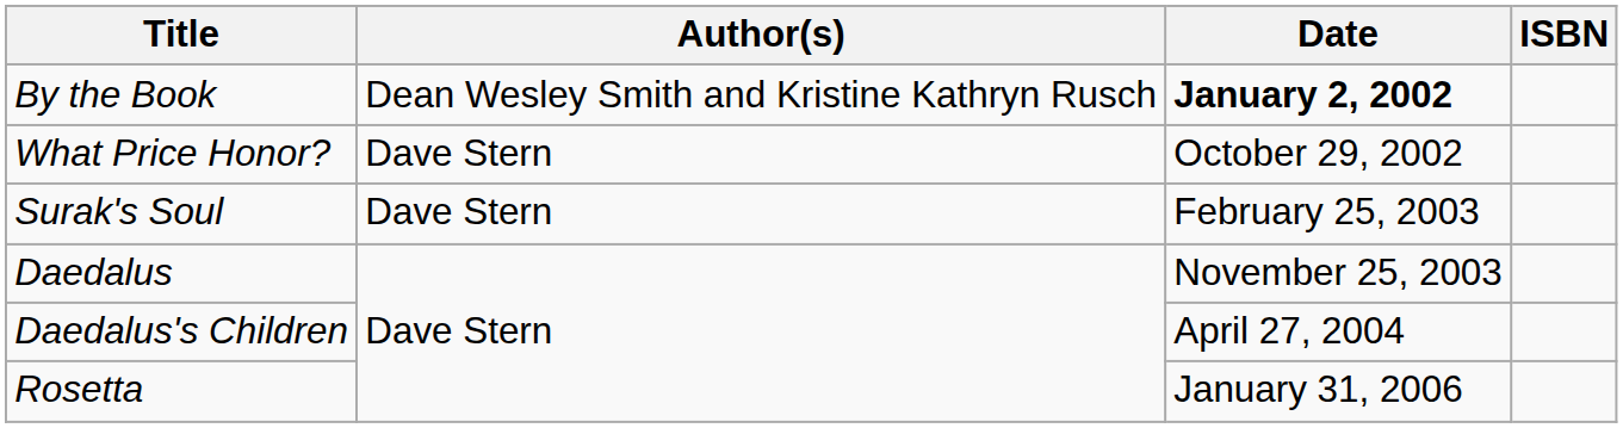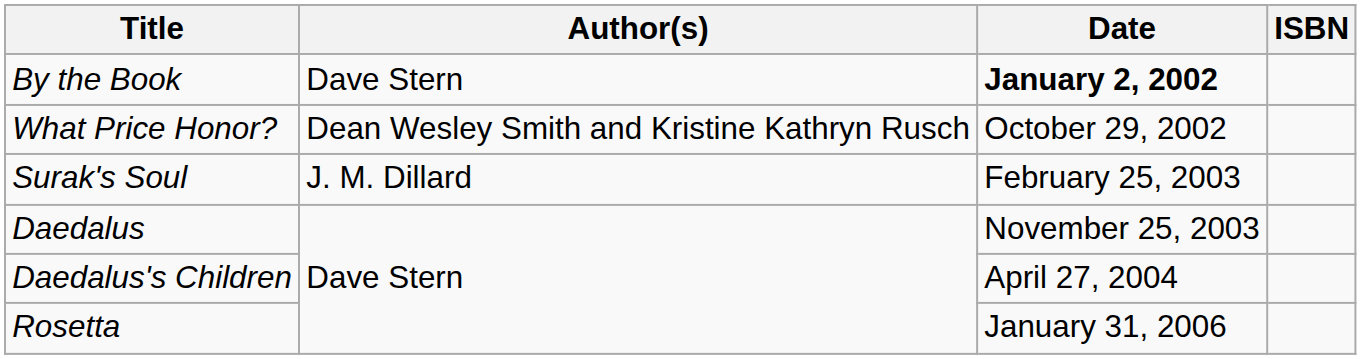By the Book | Author(s): Dean Wesley Smith and Kristine Kathryn Rusch -> Dave Stern
What Price Honor? | Author(s): Dave Stern -> Dean Wesley Smith and Kristine Kathryn Rusch
Surak's Soul | Author(s): Dave Stern -> J. M. Dillard
